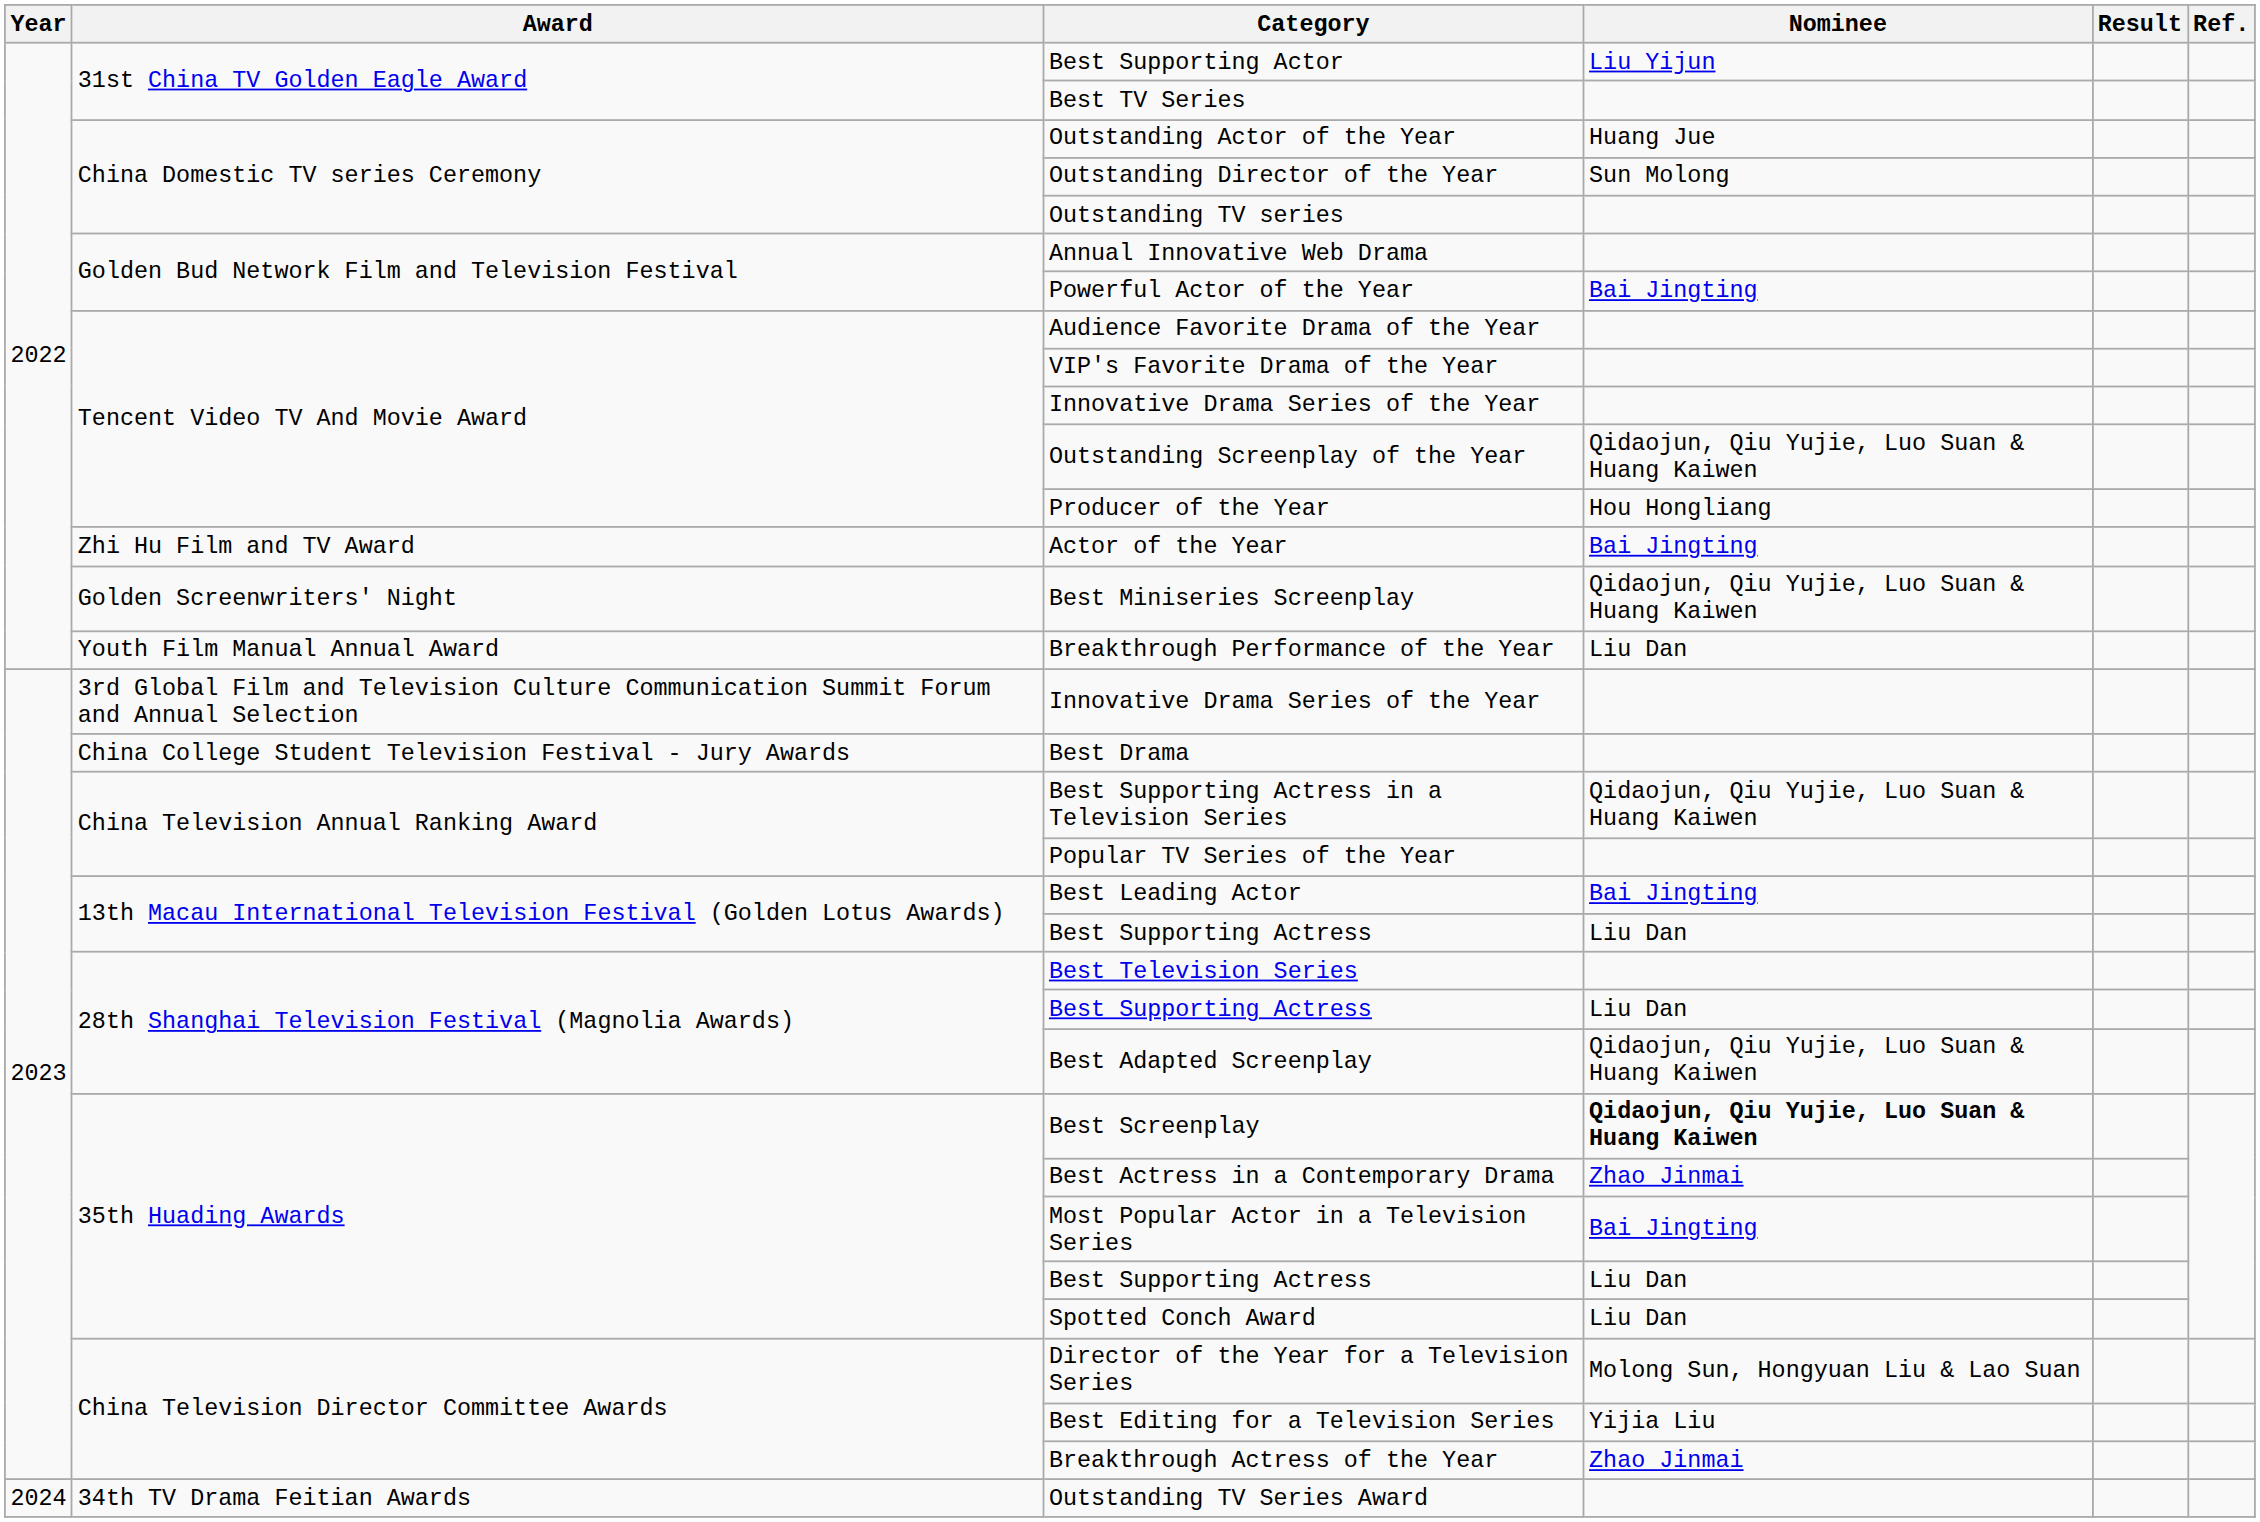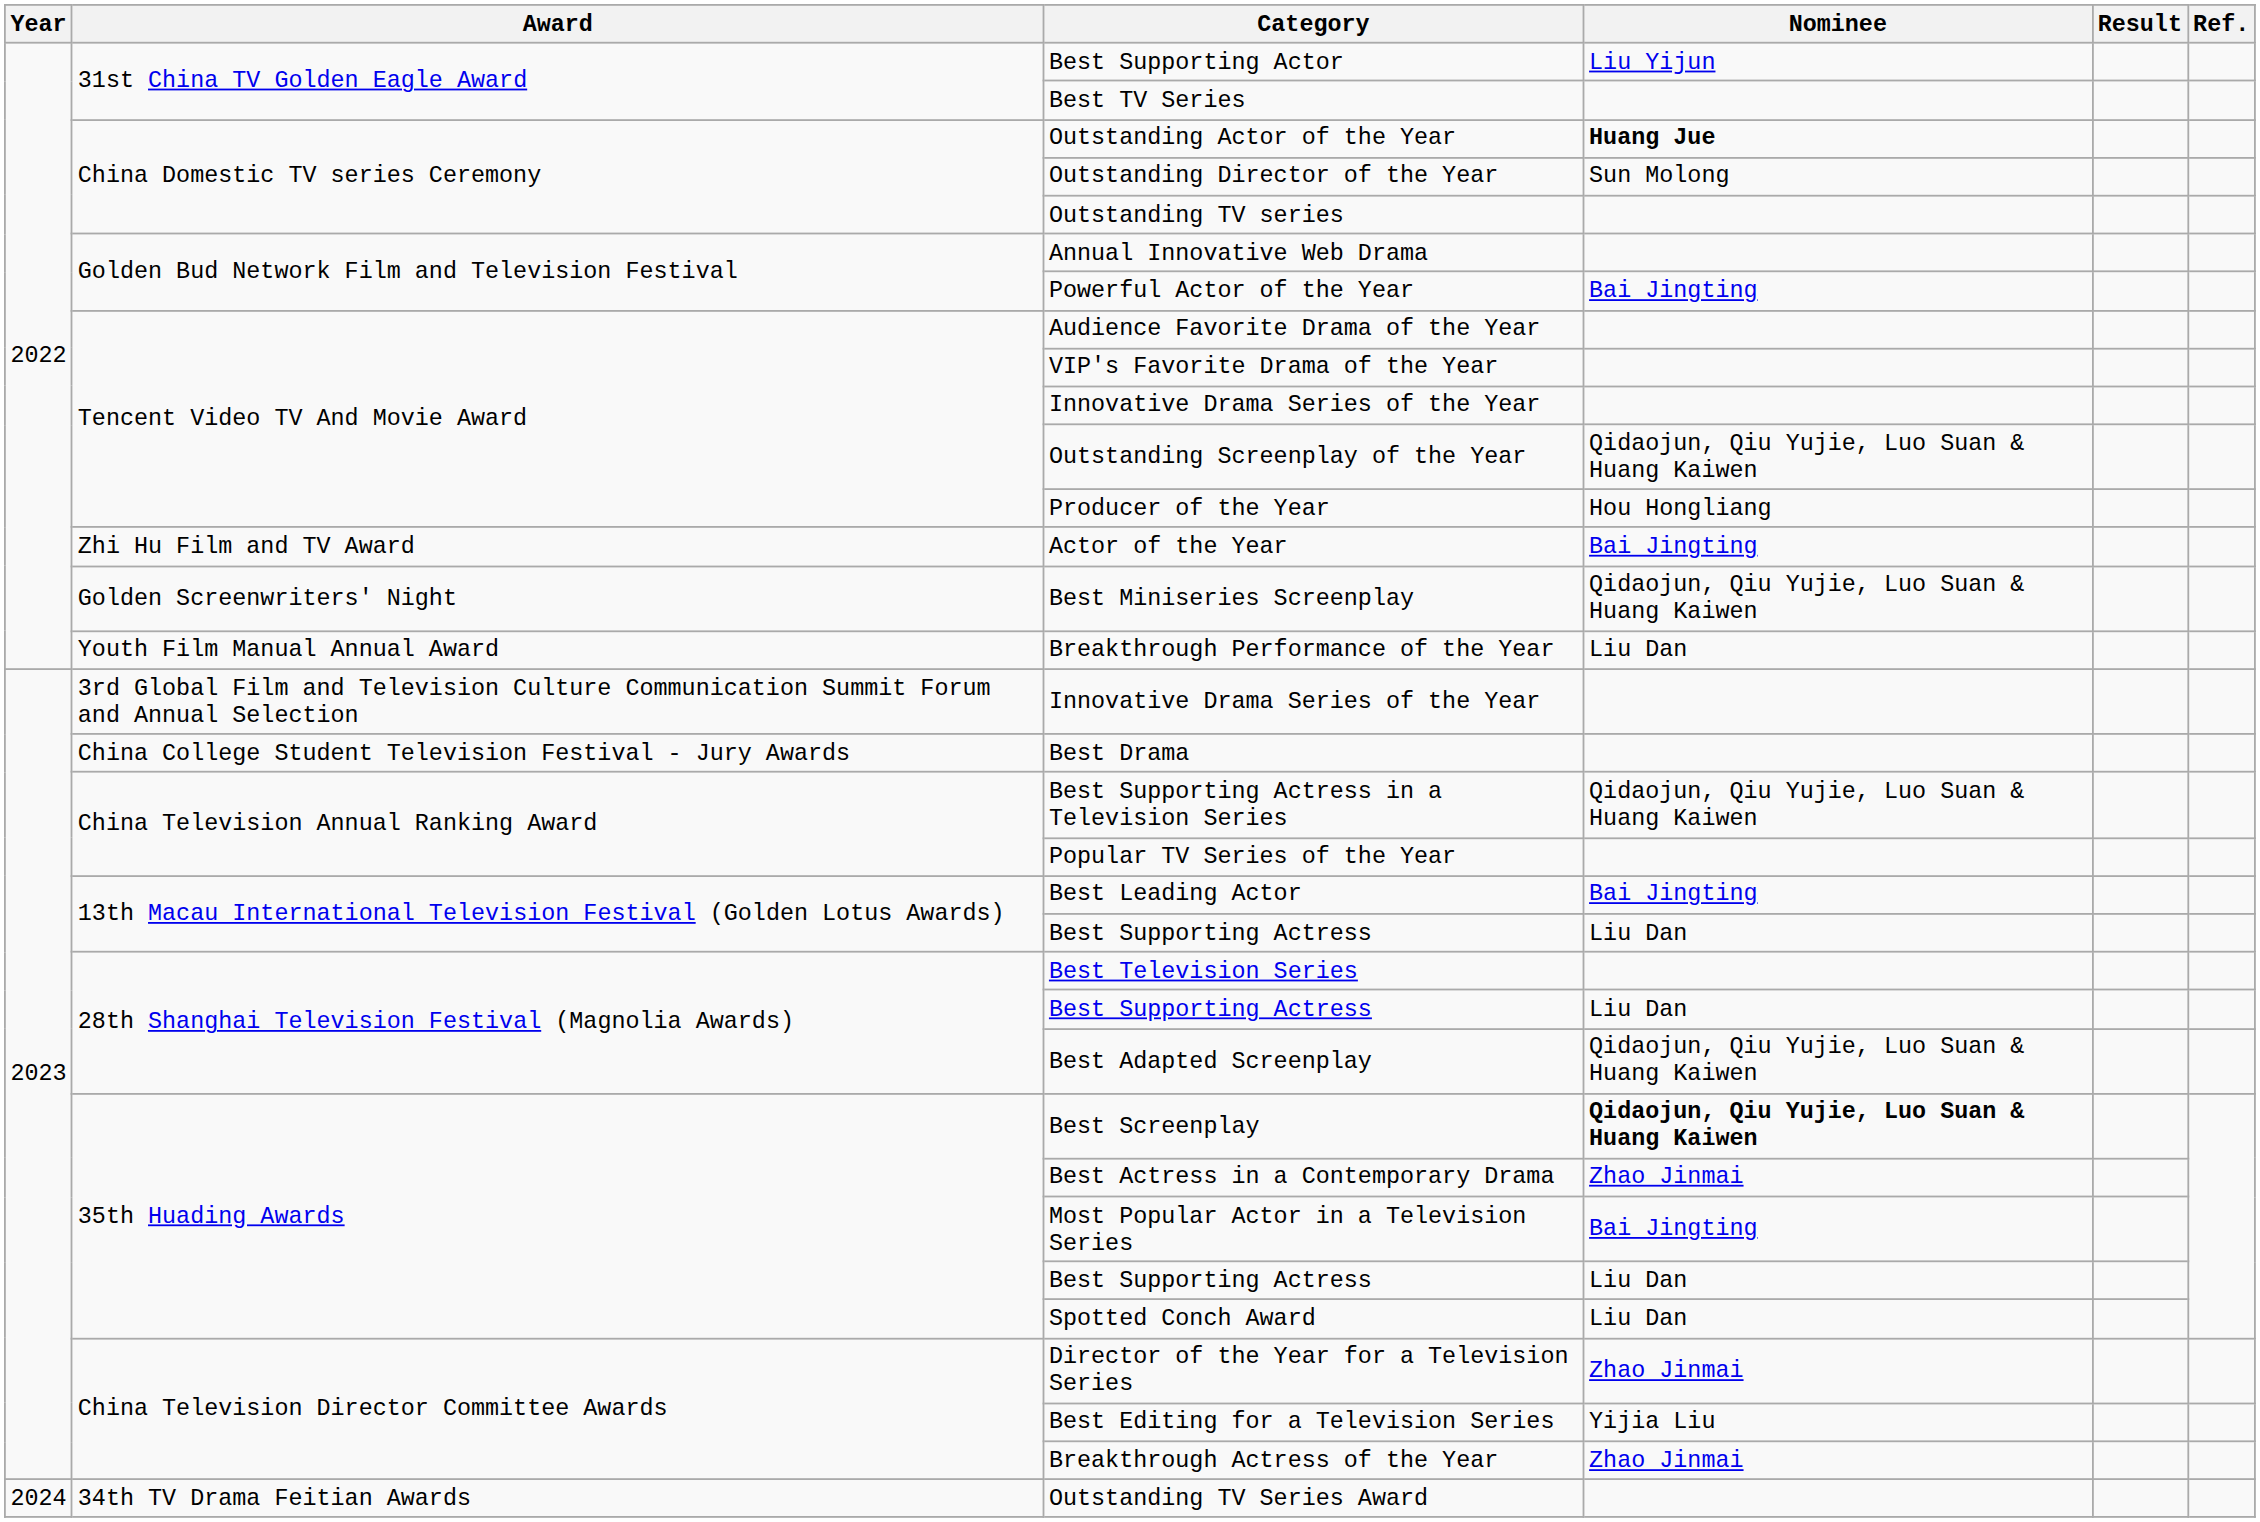Outstanding Actor of the Year | Nominee: normal -> bold
Director of the Year for a Television Series | Nominee: Molong Sun, Hongyuan Liu & Lao Suan -> Zhao Jinmai
